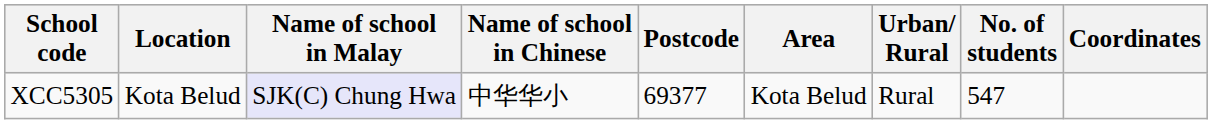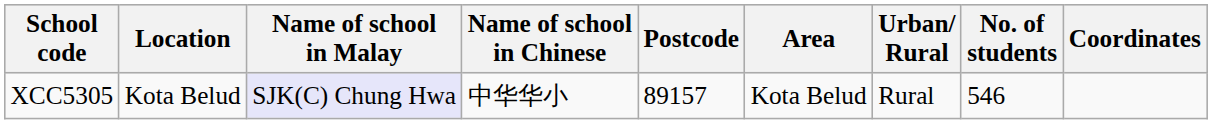XCC5305 | Postcode: 69377 -> 89157
XCC5305 | No. of students: 547 -> 546
